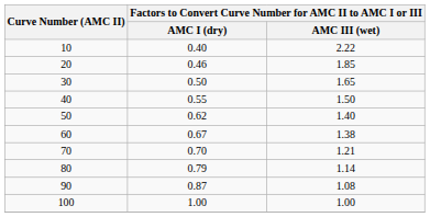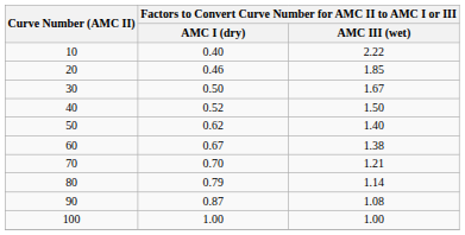30 | column 3: 1.65 -> 1.67
40 | column 2: 0.55 -> 0.52
